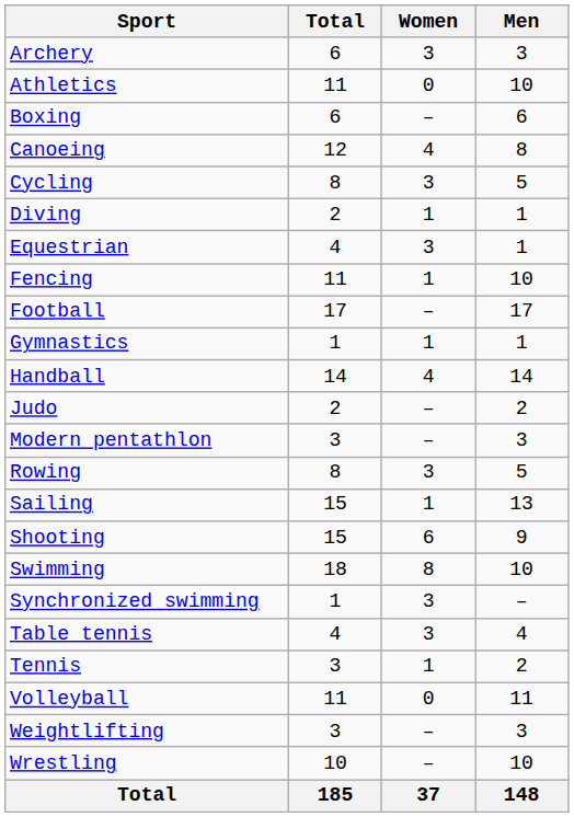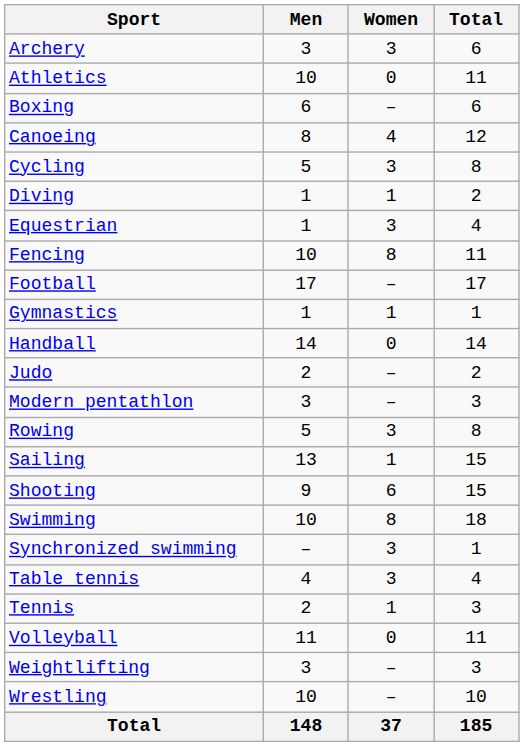columns swapped: Men <-> Total
Fencing | Women: 1 -> 8
Handball | Women: 4 -> 0
